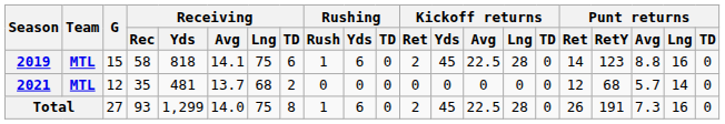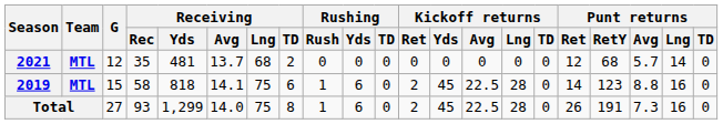rows swapped: 2019 <-> 2021
